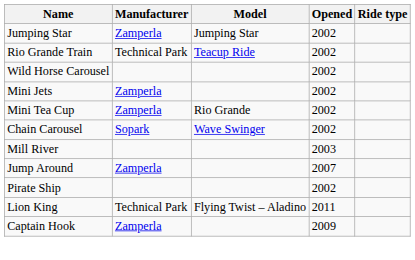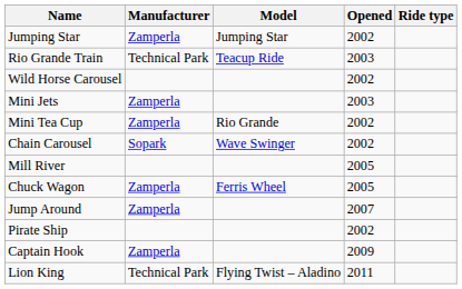Rio Grande Train | Opened: 2002 -> 2003
Mini Jets | Opened: 2002 -> 2003
Mill River | Opened: 2003 -> 2005
+ row: Chuck Wagon | Zamperla | Ferris Wheel | 2005
rows swapped: Captain Hook <-> Lion King
